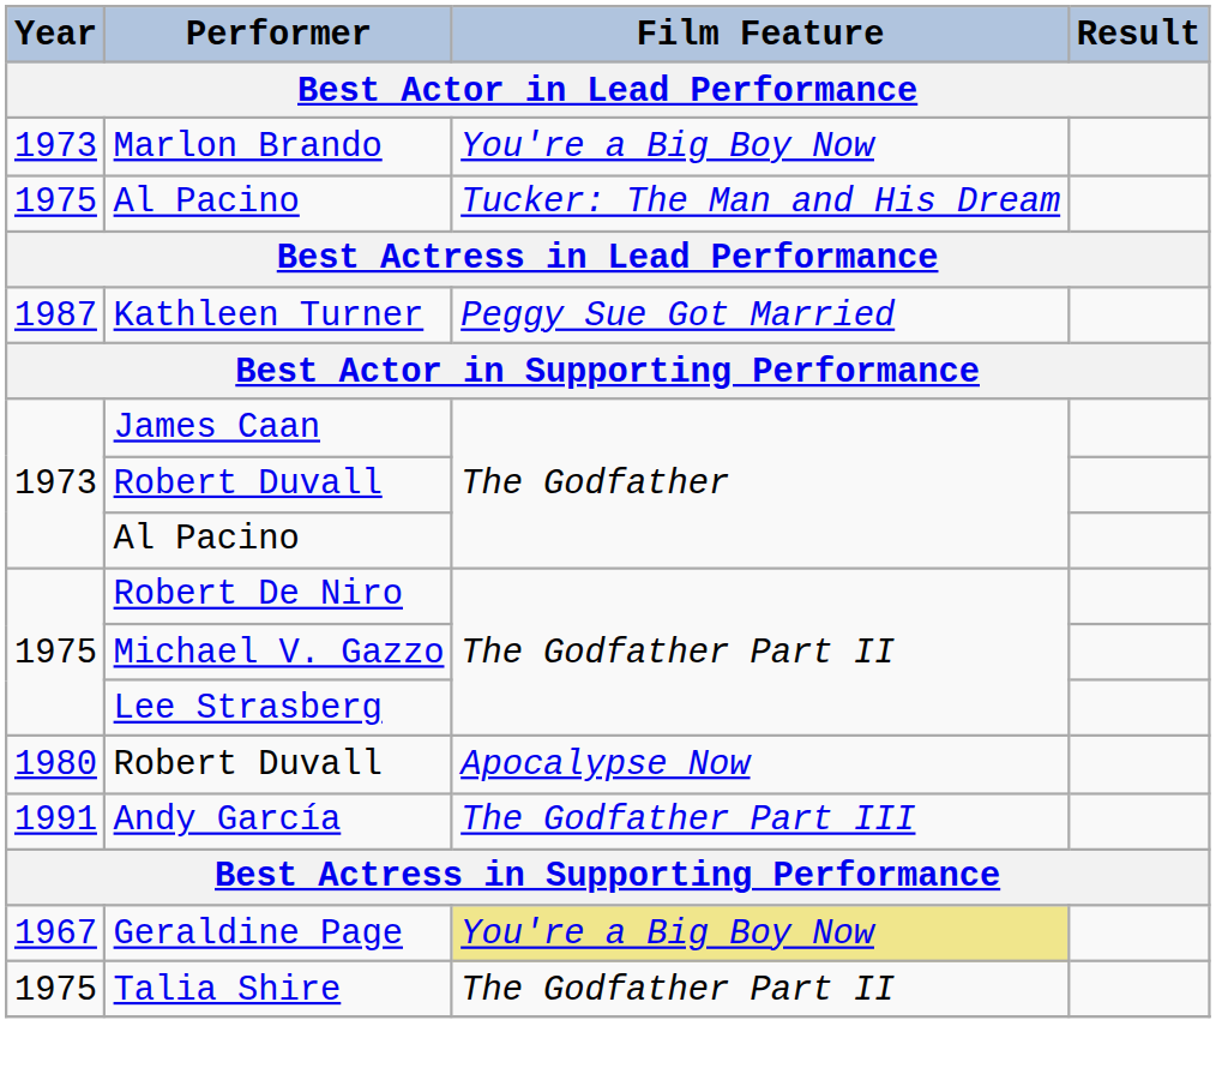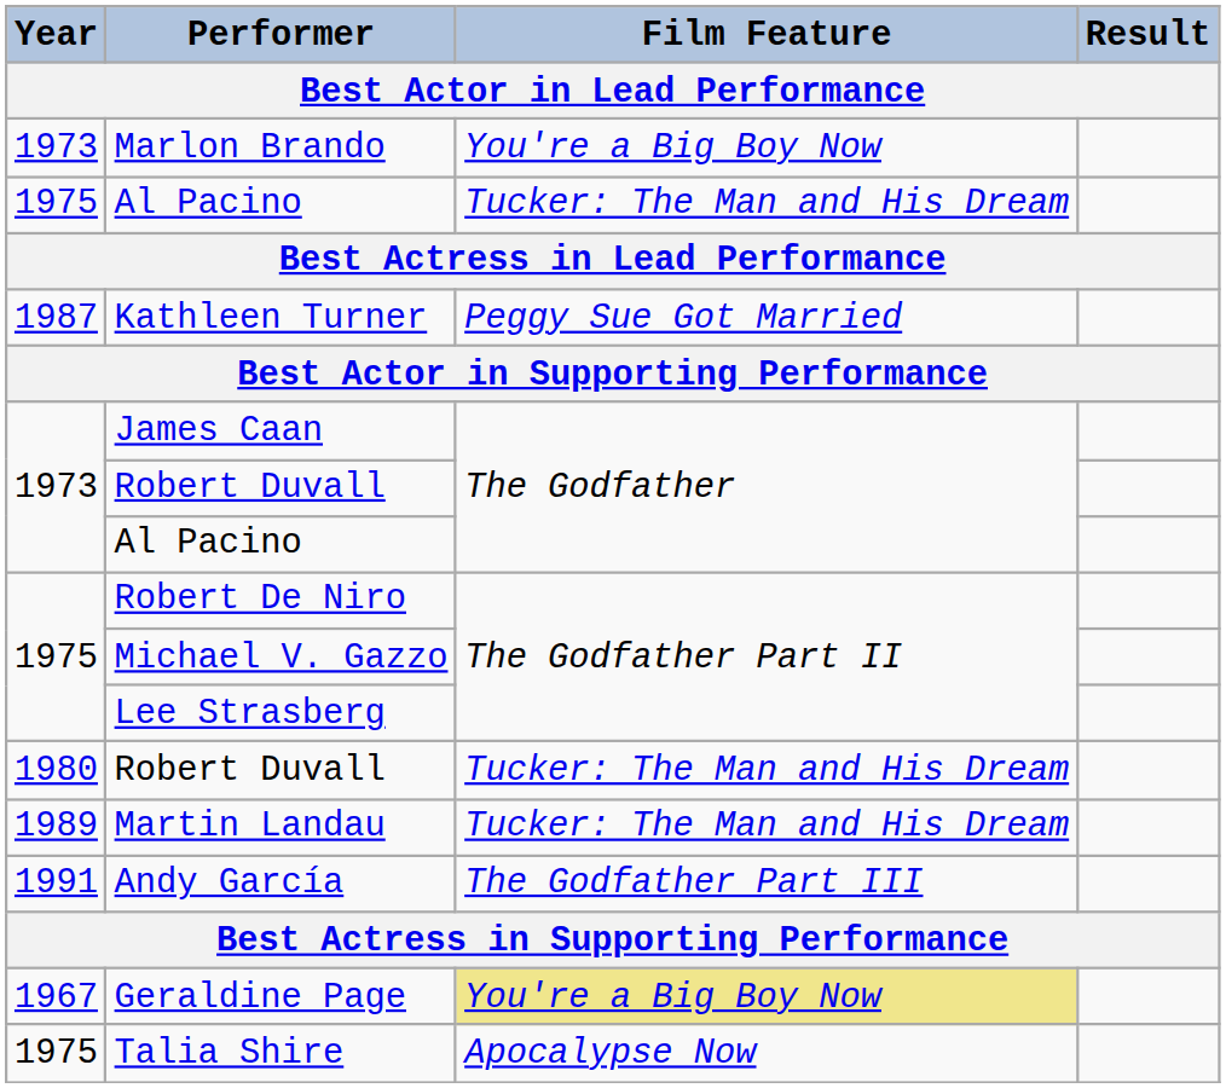1980 / Robert Duvall | Film Feature: Apocalypse Now -> Tucker: The Man and His Dream
+ row: 1989 | Martin Landau | Tucker: The Man and His Dream
Talia Shire | Film Feature: The Godfather Part II -> Apocalypse Now
